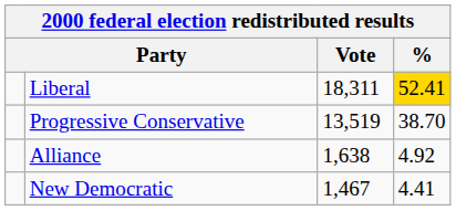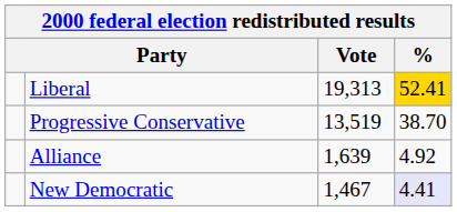Liberal | Vote: 18,311 -> 19,313
Alliance | Vote: 1,638 -> 1,639
New Democratic | %: no background -> lavender background
